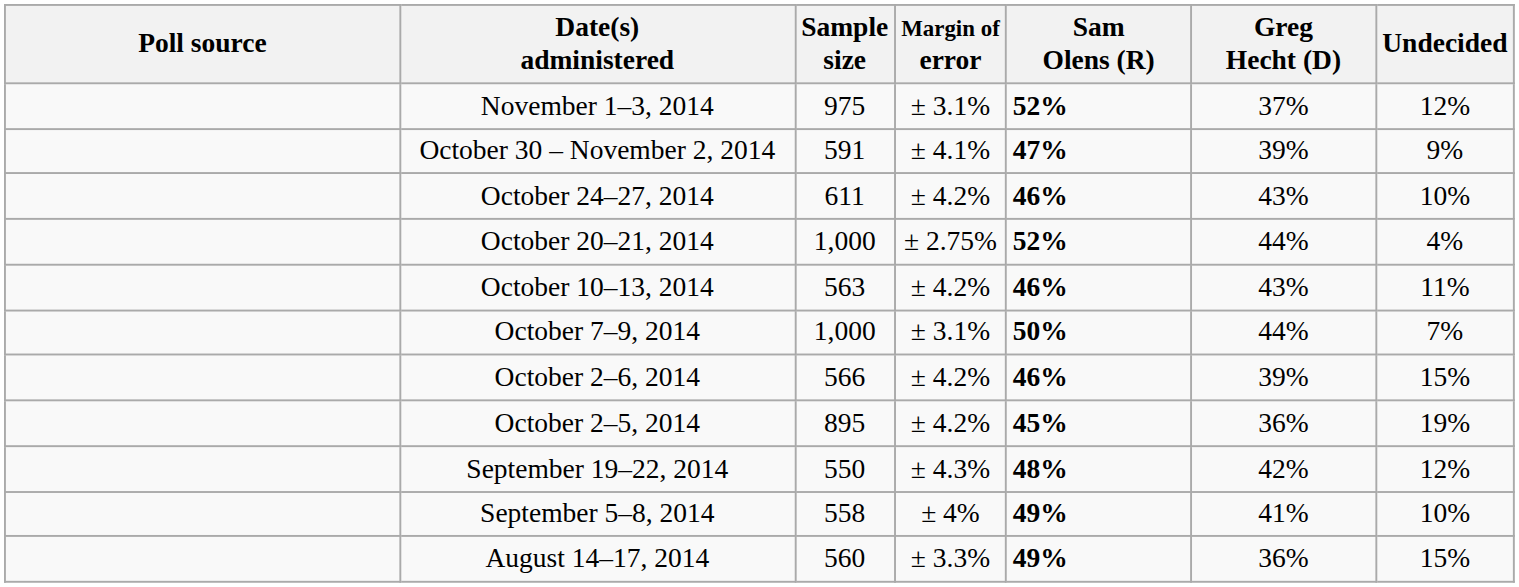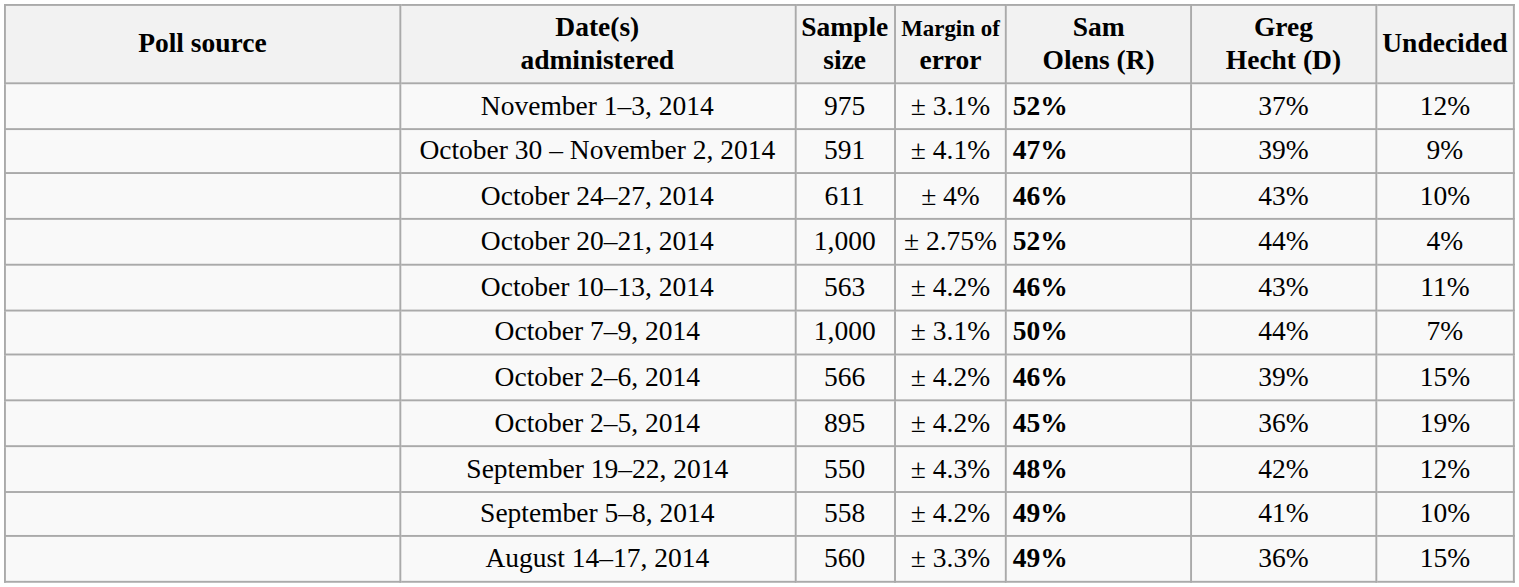October 24–27, 2014 | Margin of error: ± 4.2% -> ± 4%
September 5–8, 2014 | Margin of error: ± 4% -> ± 4.2%
